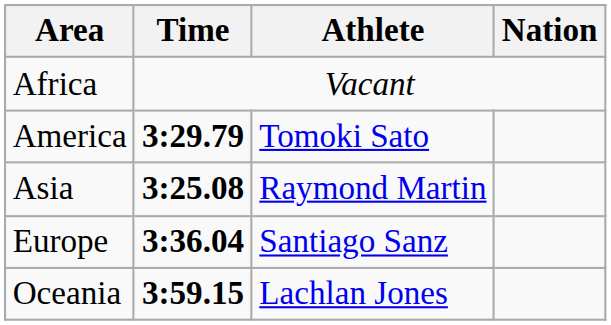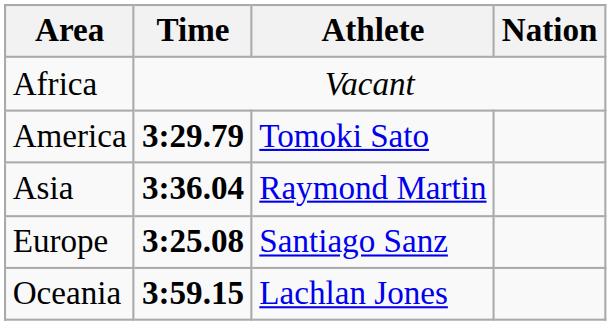Asia | Time: 3:25.08 -> 3:36.04
Europe | Time: 3:36.04 -> 3:25.08
